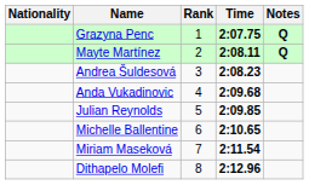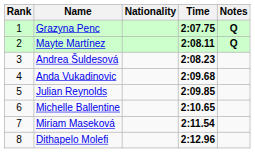columns swapped: Rank <-> Nationality
